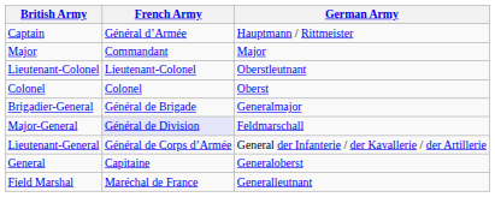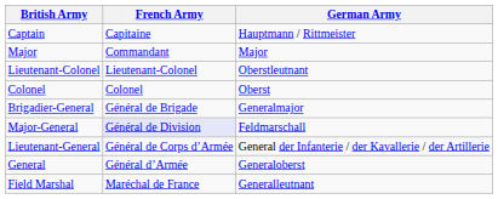Captain | French Army: Général d’Armée -> Capitaine
General | French Army: Capitaine -> Général d’Armée
